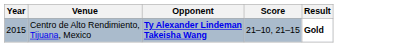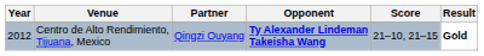+ column: Partner | Qingzi Ouyang
Centro de Alto Rendimiento, Tijuana, Mexico | Year: 2015 -> 2012
